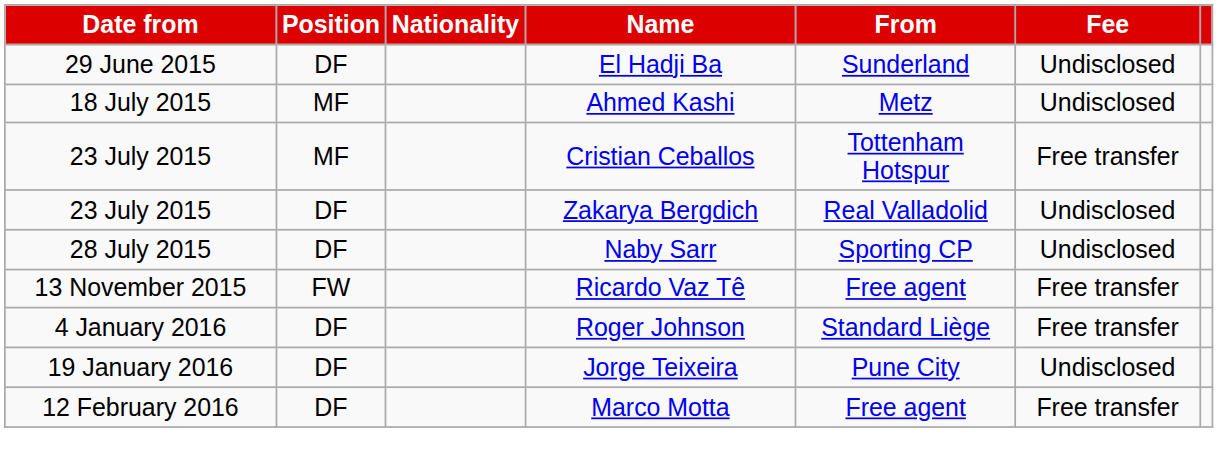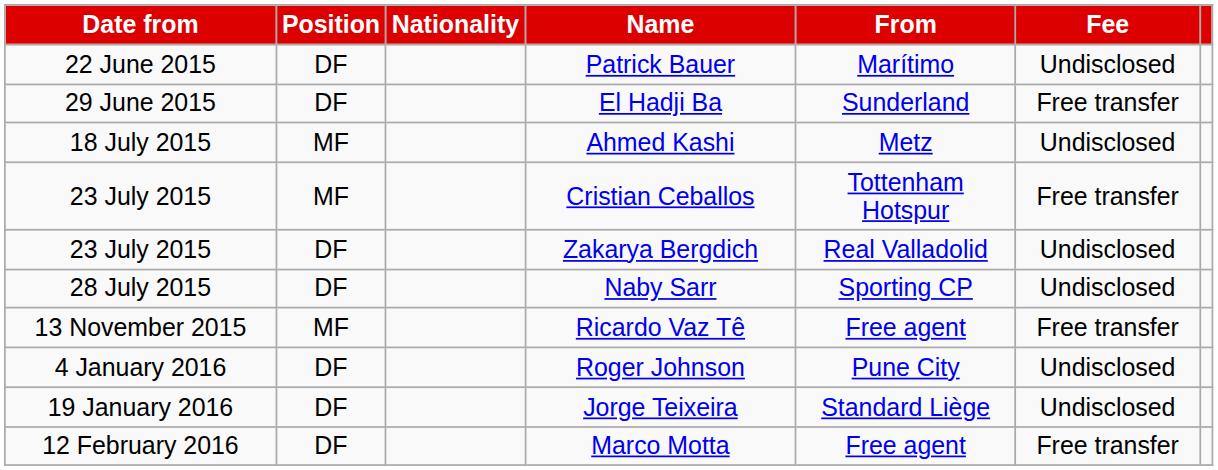+ row: 22 June 2015 | DF | Patrick Bauer | Marítimo | Undisclosed
El Hadji Ba | Fee: Undisclosed -> Free transfer
Ricardo Vaz Tê | Position: FW -> MF
Roger Johnson | From: Standard Liège -> Pune City
Roger Johnson | Fee: Free transfer -> Undisclosed
Jorge Teixeira | From: Pune City -> Standard Liège
